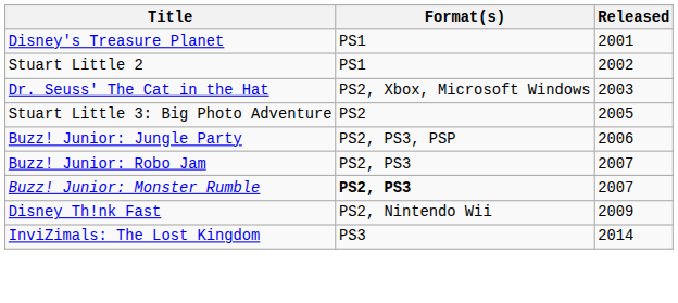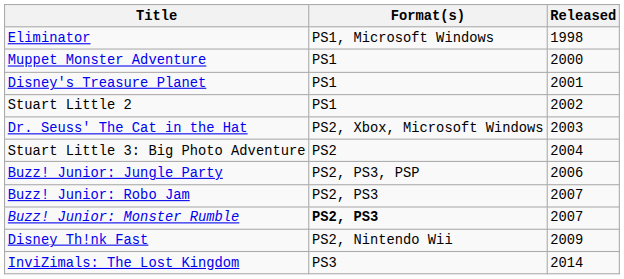+ row: Eliminator | PS1, Microsoft Windows | 1998
+ row: Muppet Monster Adventure | PS1 | 2000
Stuart Little 3: Big Photo Adventure | Released: 2005 -> 2004
